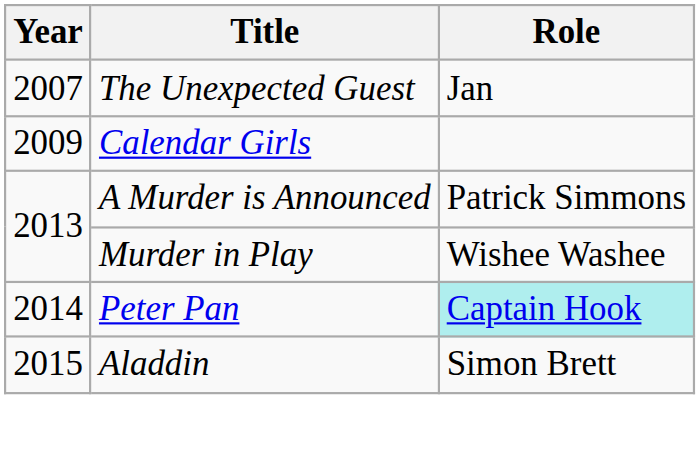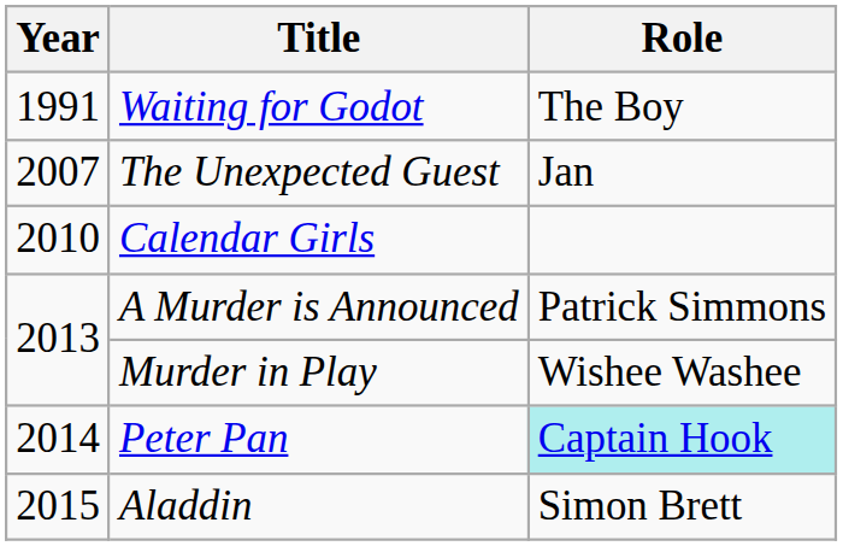+ row: 1991 | Waiting for Godot | The Boy
Calendar Girls | Year: 2009 -> 2010
